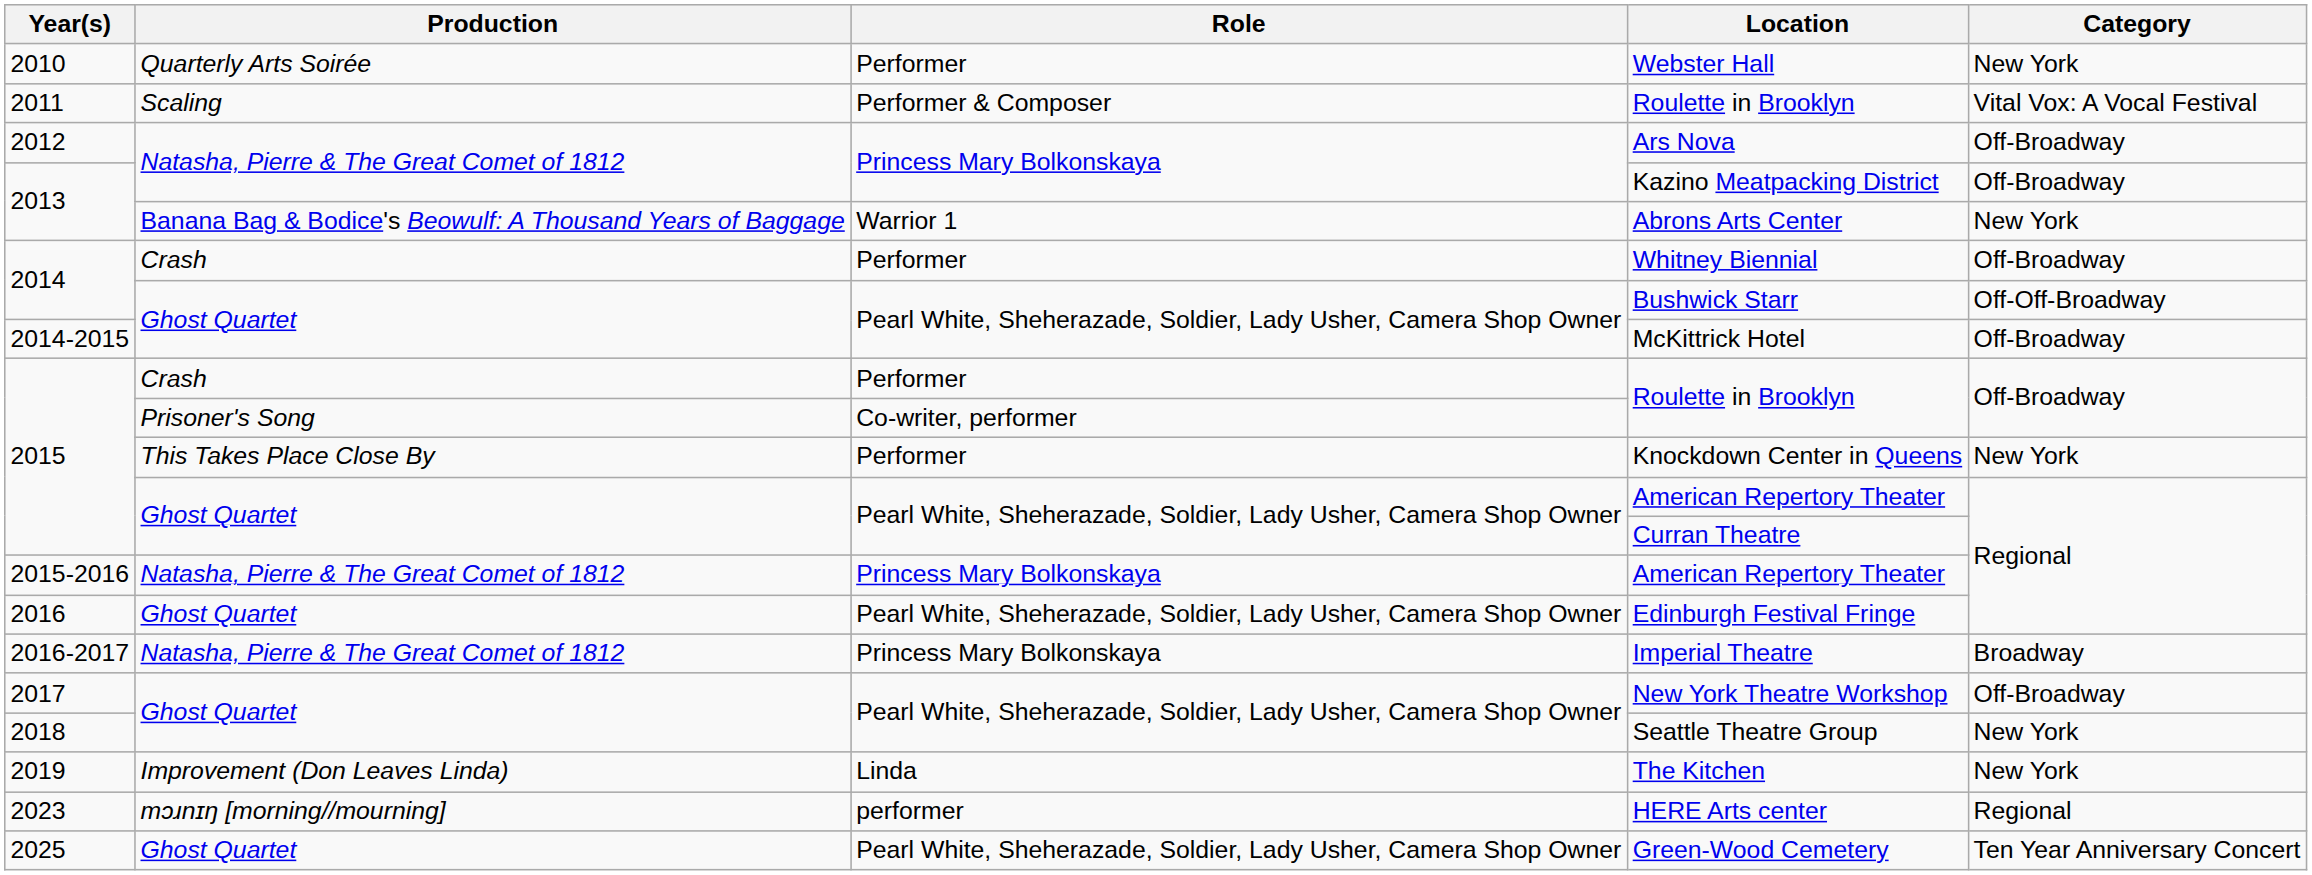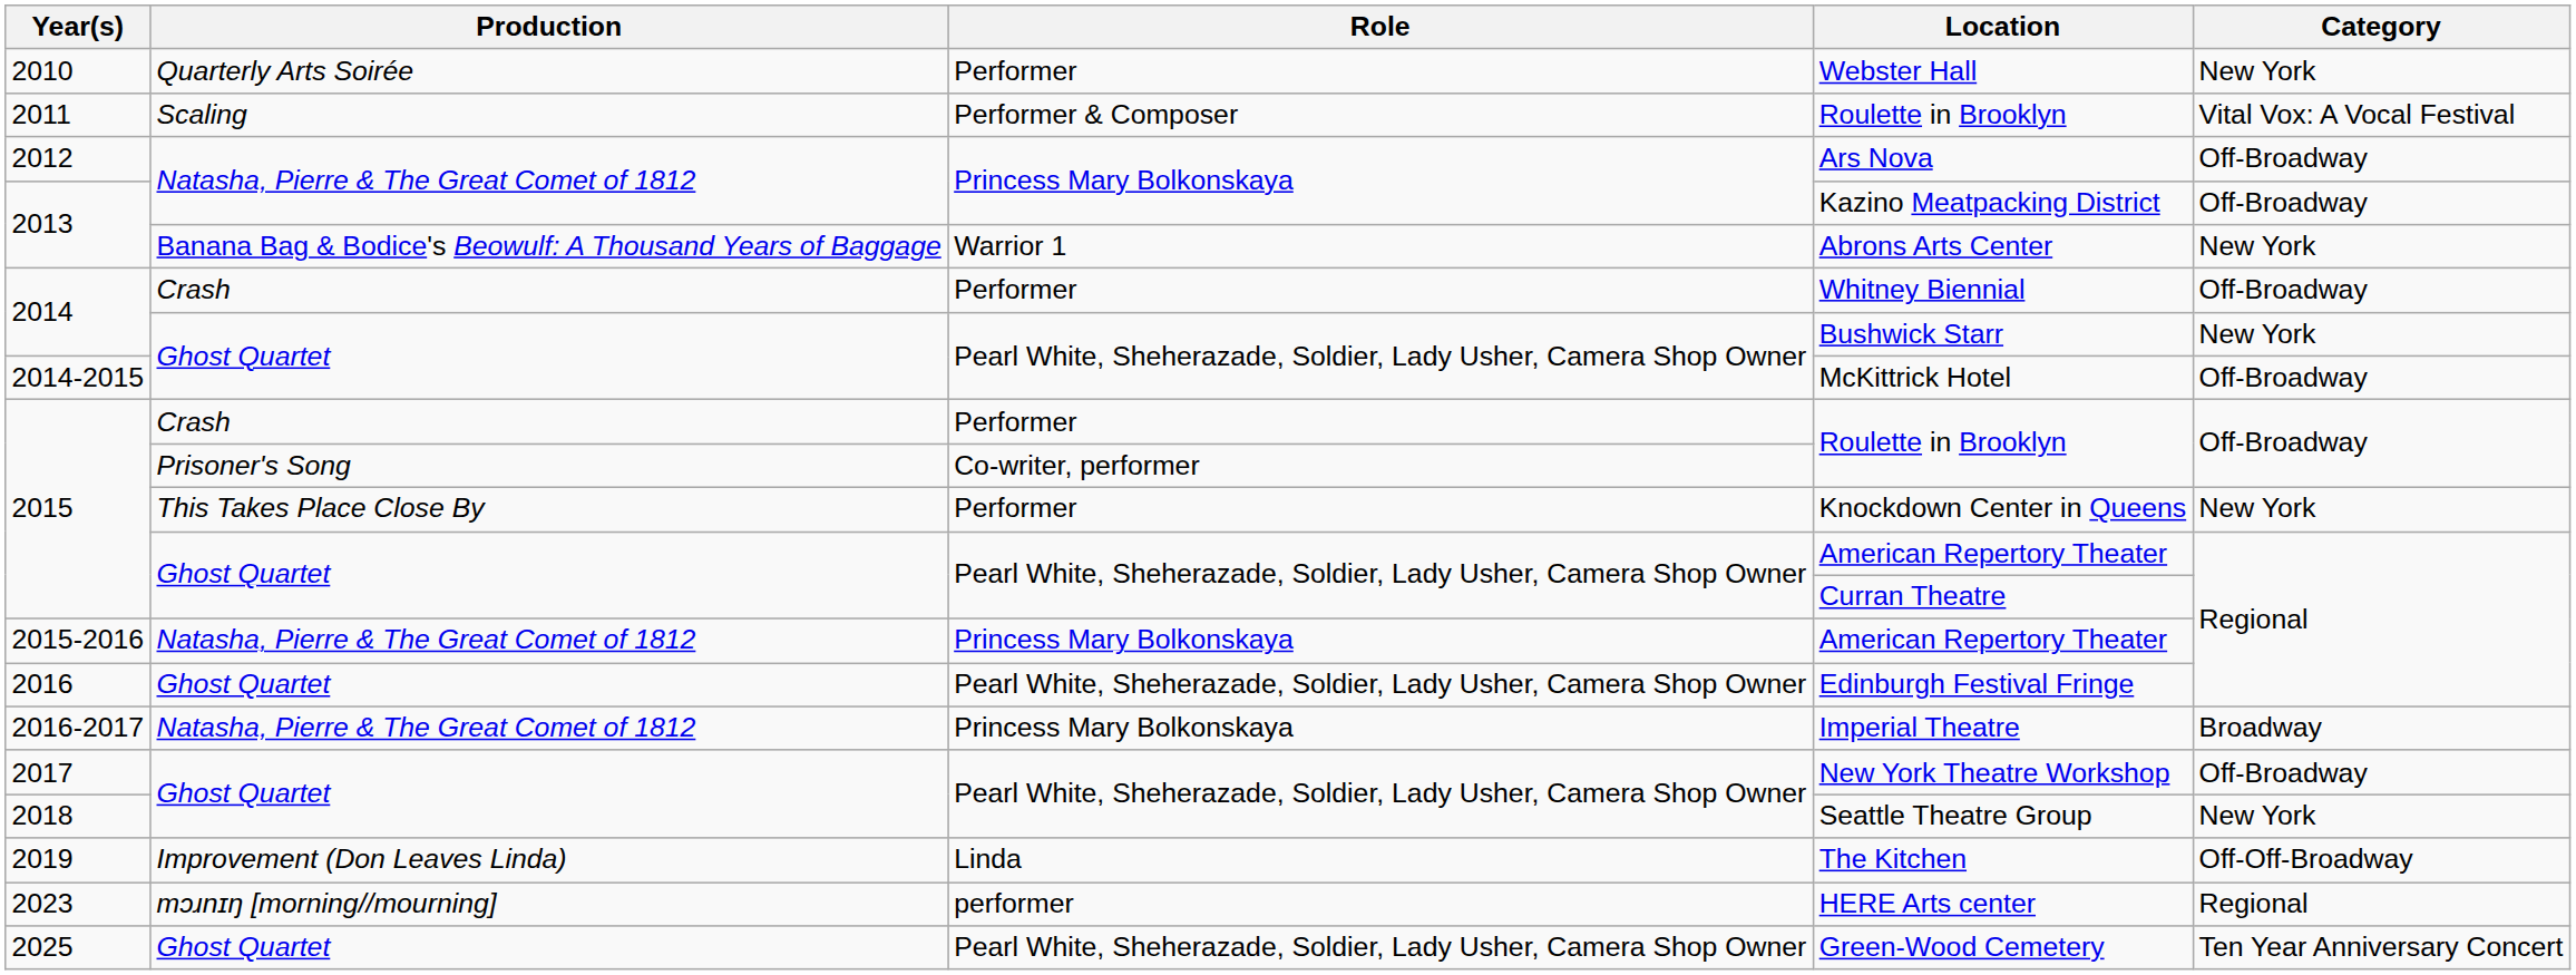Bushwick Starr | Category: Off-Off-Broadway -> New York
The Kitchen | Category: New York -> Off-Off-Broadway
